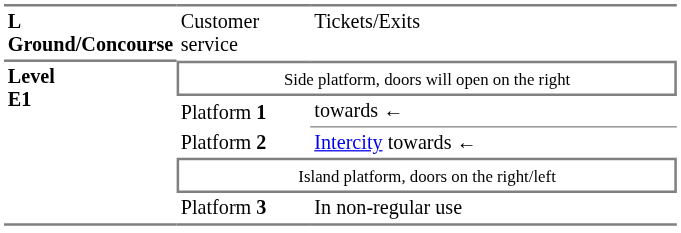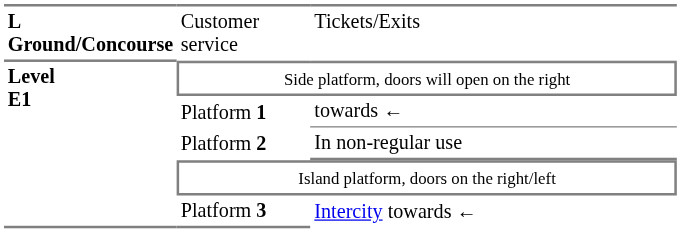Platform 2 | column 3: Intercity towards ← -> In non-regular use
Platform 3 | column 3: In non-regular use -> Intercity towards ←
